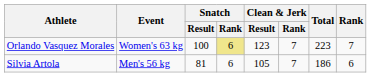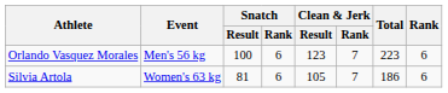Orlando Vasquez Morales | Event: Women's 63 kg -> Men's 56 kg
Orlando Vasquez Morales | Snatch / Rank: khaki background -> no background
Orlando Vasquez Morales | Rank: 7 -> 6
Silvia Artola | Event: Men's 56 kg -> Women's 63 kg
